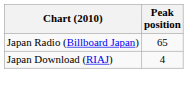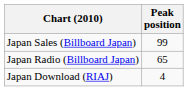+ row: Japan Sales (Billboard Japan) | 99
